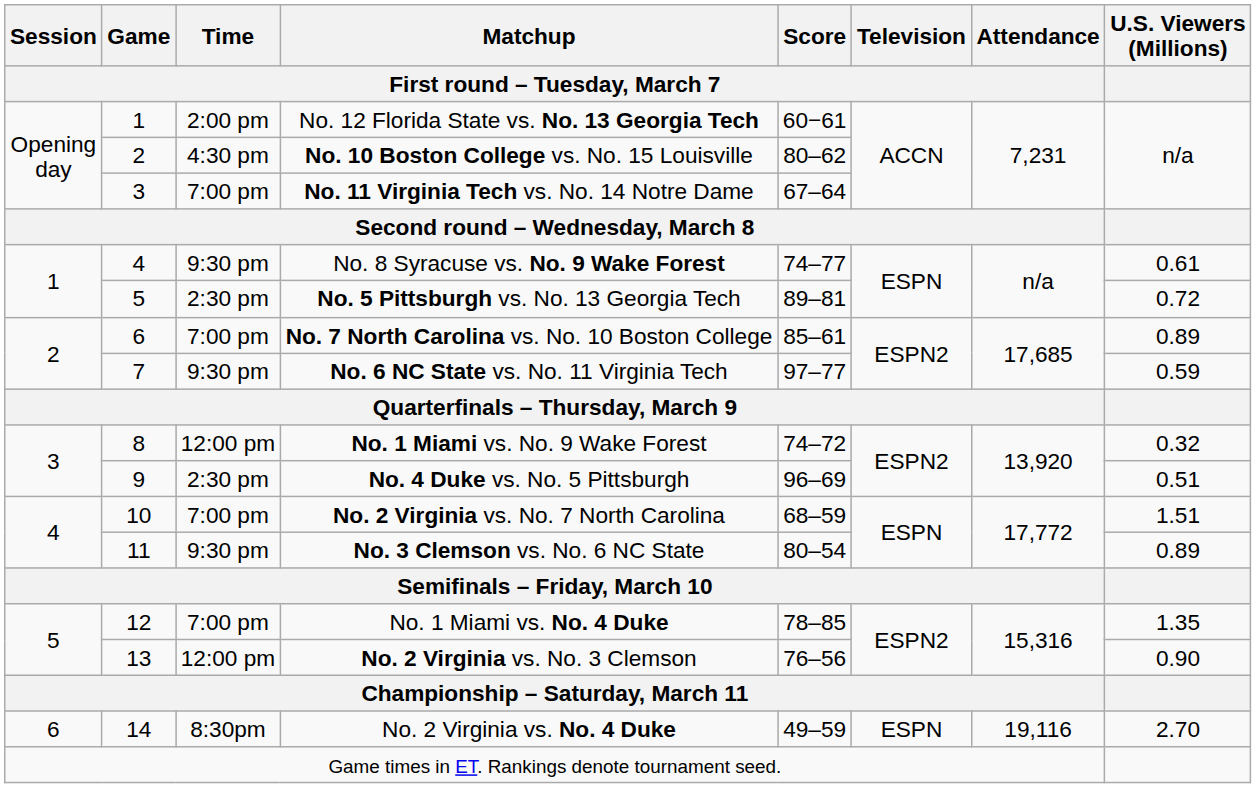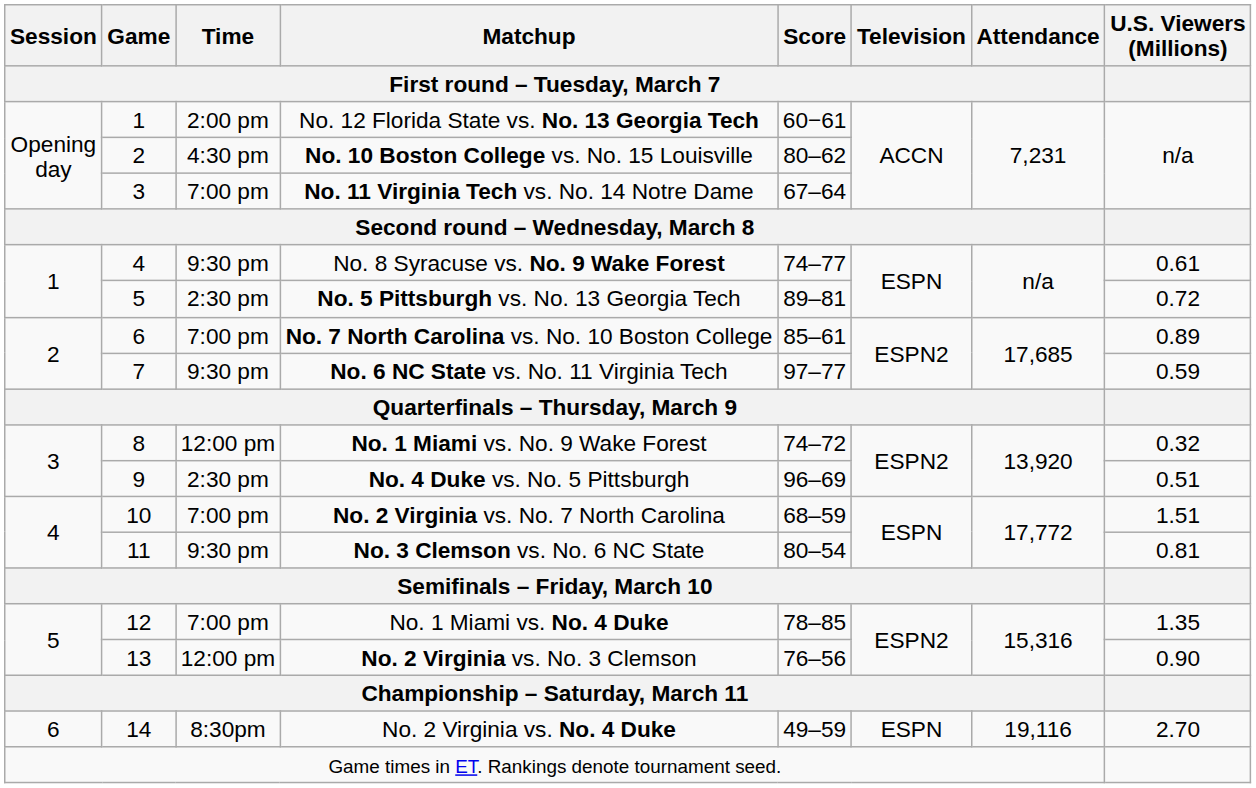No. 3 Clemson vs. No. 6 NC State | U.S. Viewers (Millions): 0.89 -> 0.81
